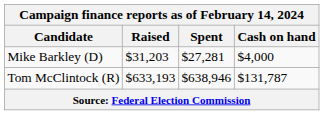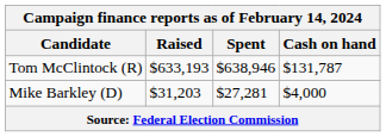rows swapped: Tom McClintock (R) <-> Mike Barkley (D)
